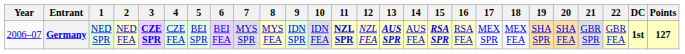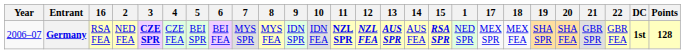columns swapped: 1 <-> 16
Germany | 12: normal -> bold
Germany | Points: 127 -> 128
